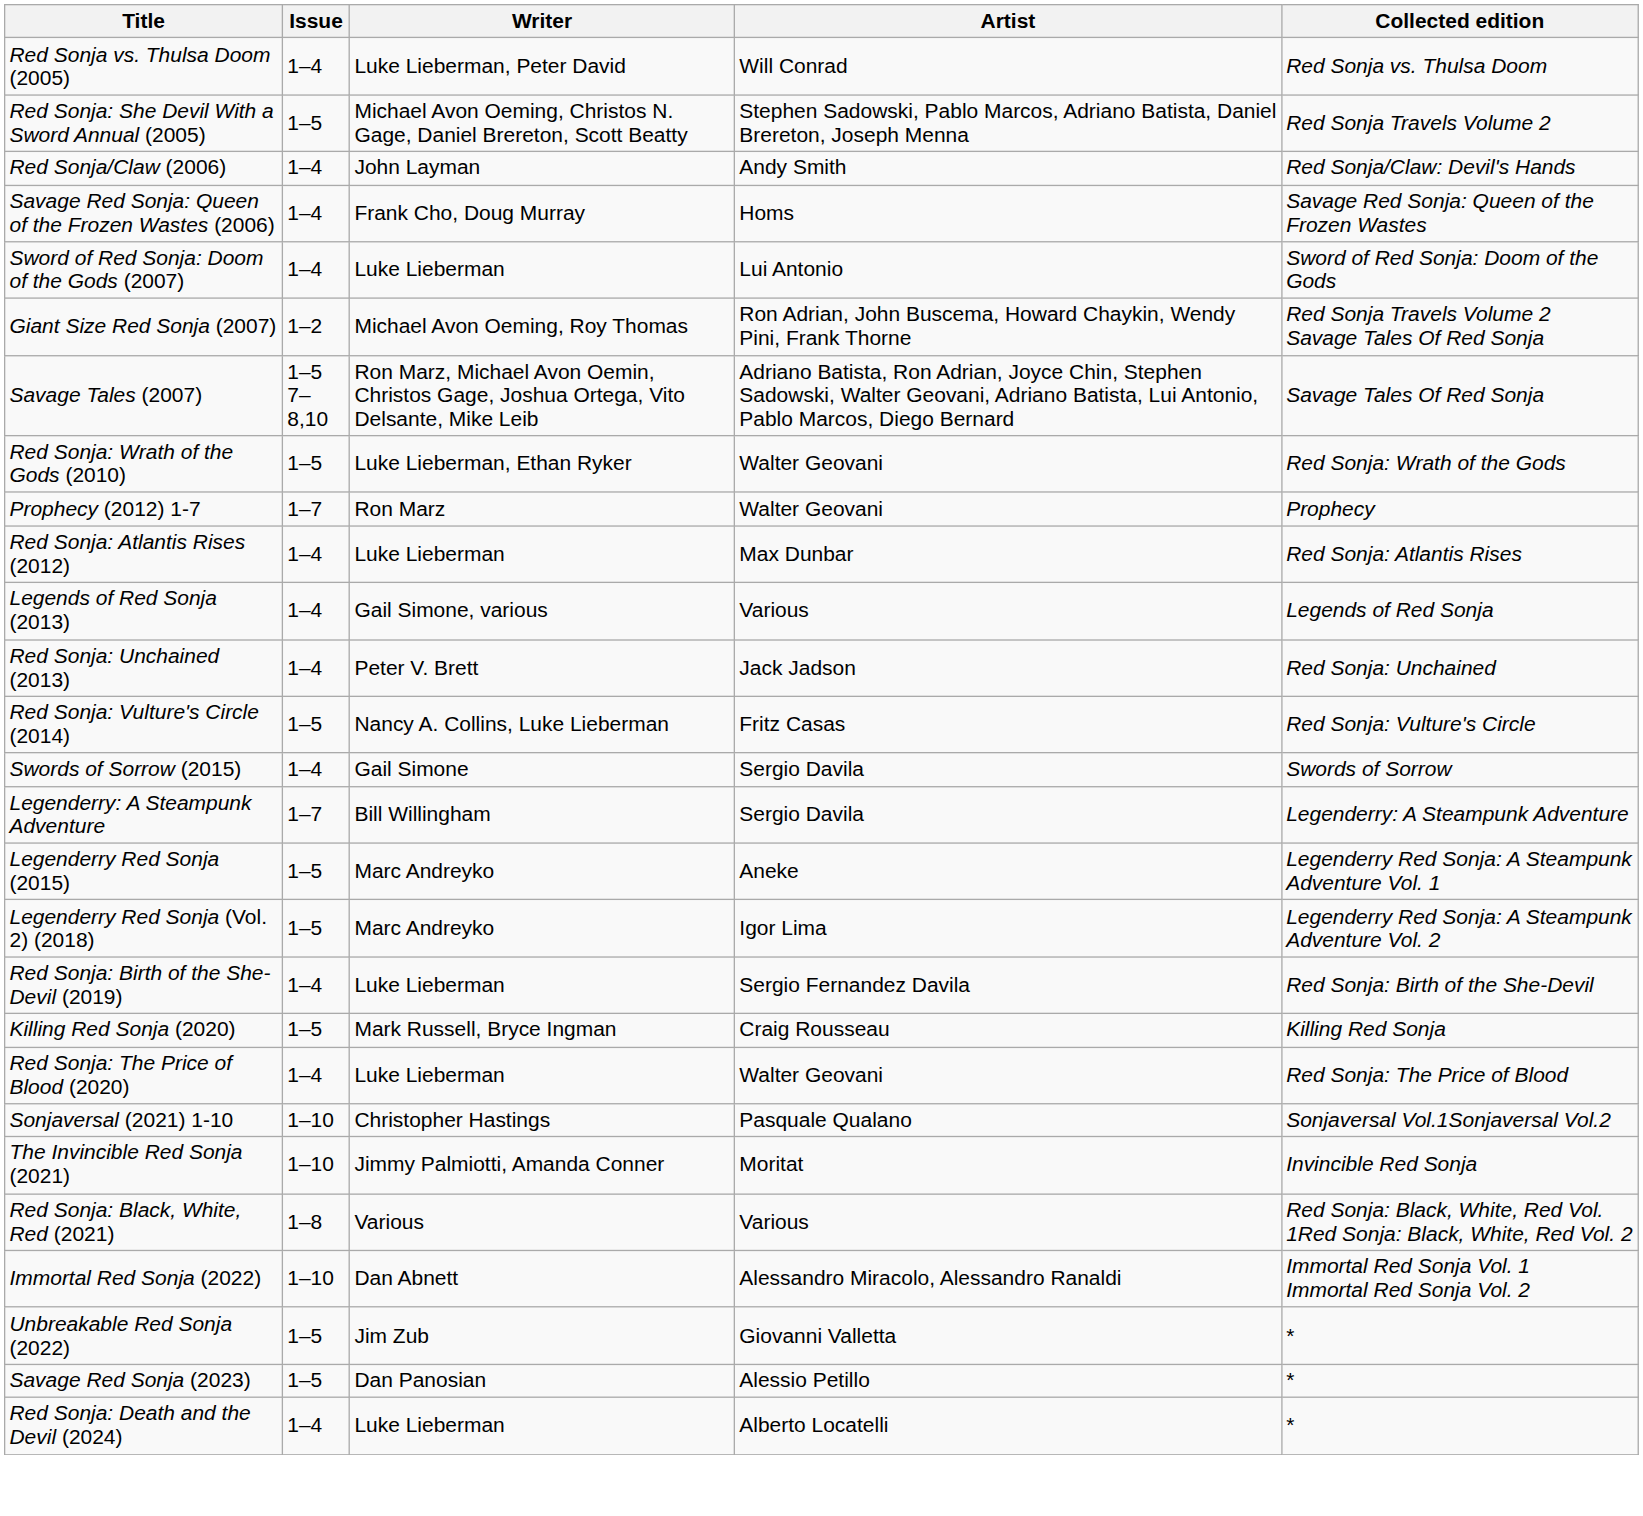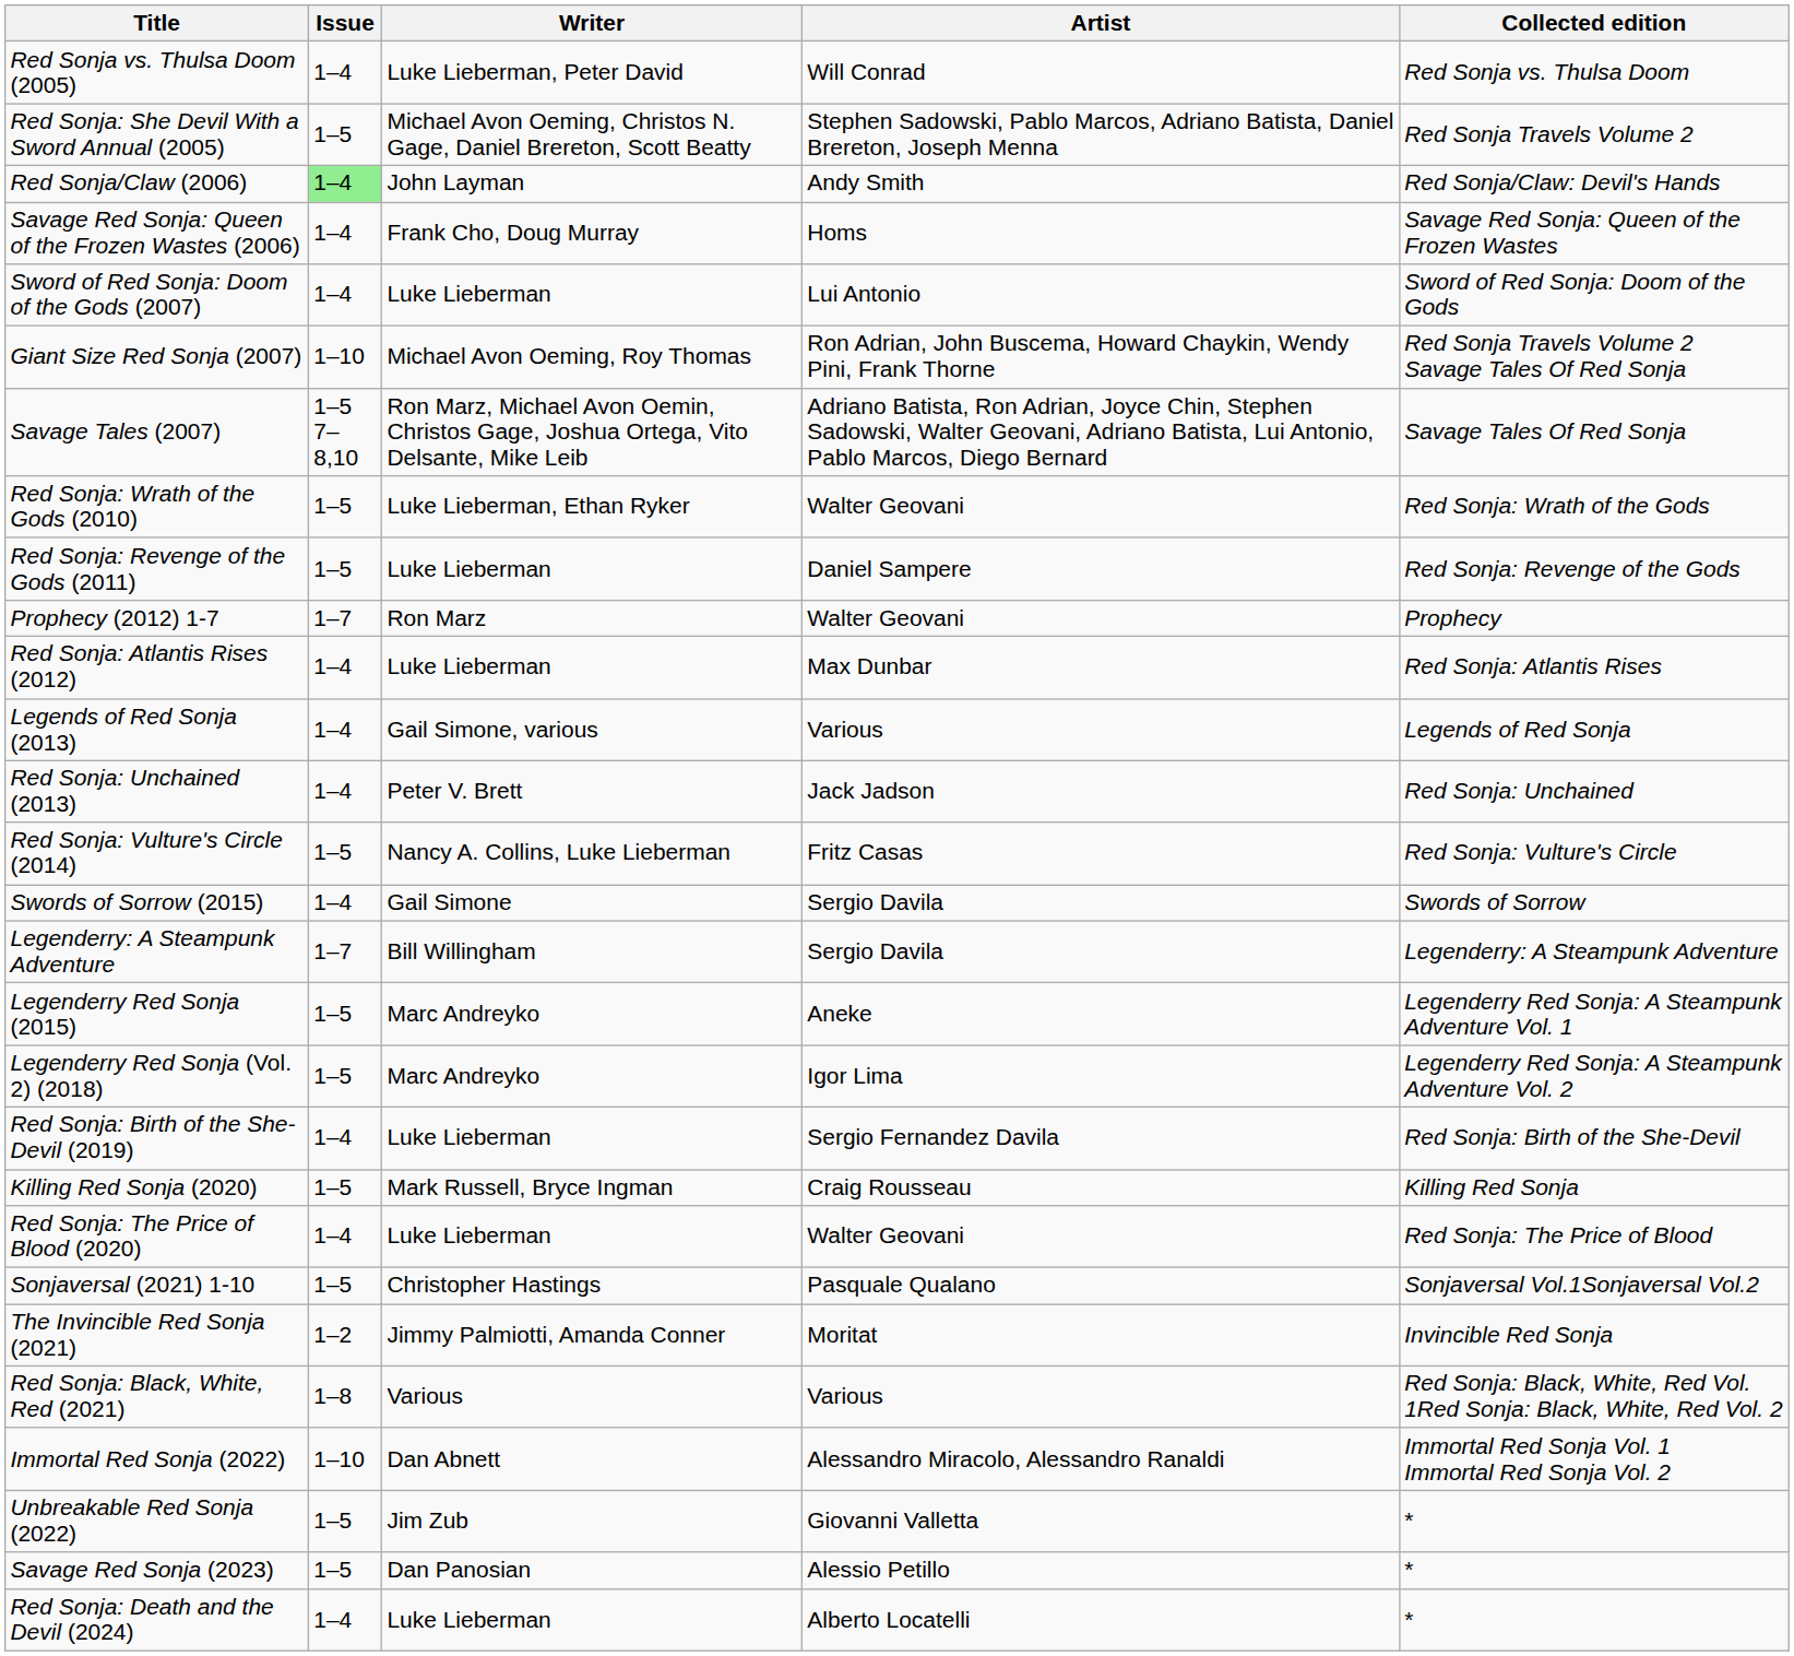Red Sonja/Claw (2006) | Issue: no background -> lightgreen background
Giant Size Red Sonja (2007) | Issue: 1–2 -> 1–10
+ row: Red Sonja: Revenge of the Gods (2011) | 1–5 | Luke Lieberman | Daniel Sampere | Red Sonja: Revenge of the Gods
Sonjaversal (2021) 1-10 | Issue: 1–10 -> 1–5
The Invincible Red Sonja (2021) | Issue: 1–10 -> 1–2
